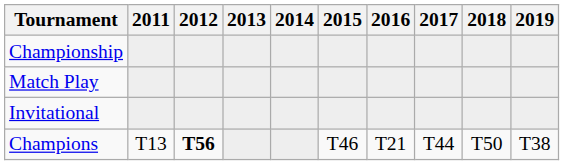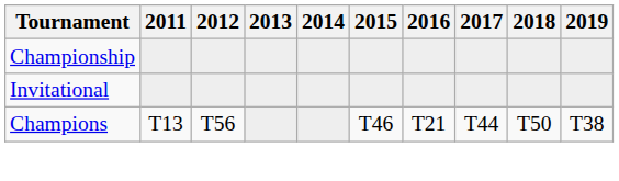- row: Match Play
Champions | 2012: bold -> normal
